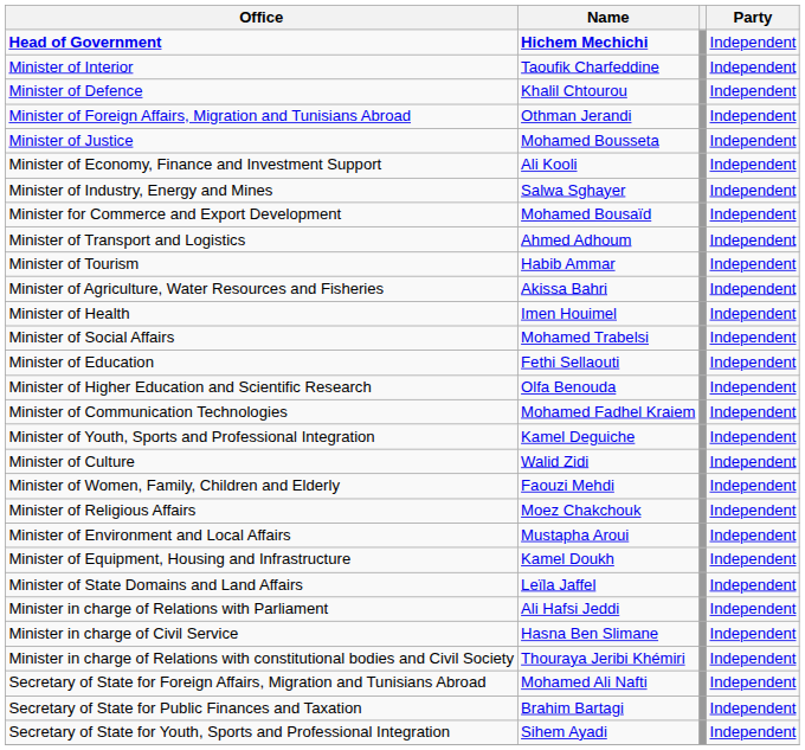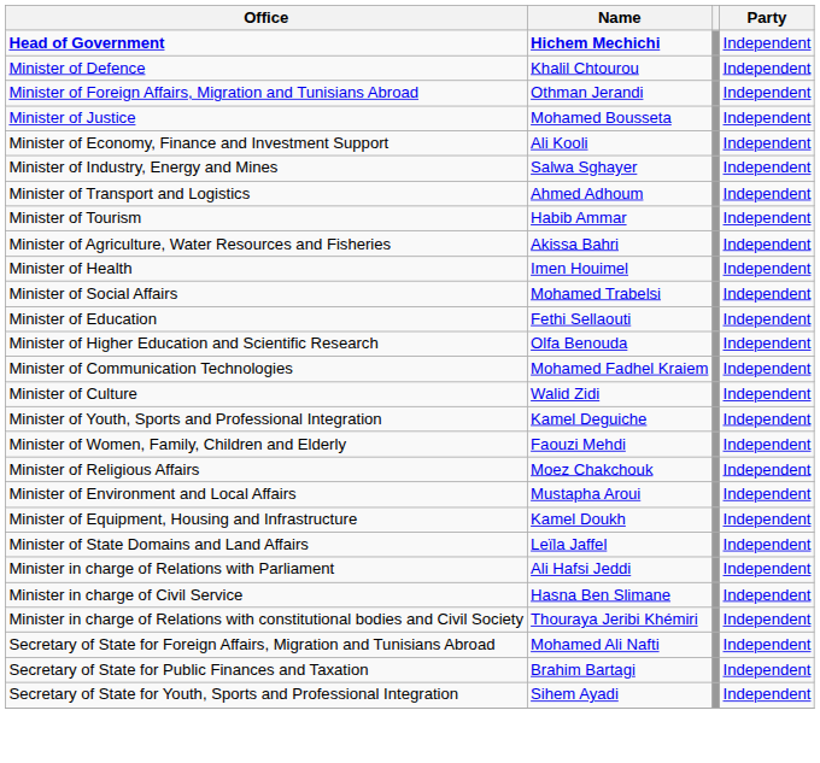- row: Minister of Interior | Taoufik Charfeddine | Independent
- row: Minister for Commerce and Export Development | Mohamed Bousaïd | Independent
rows swapped: Minister of Culture <-> Minister of Youth, Sports and Professional Integration
